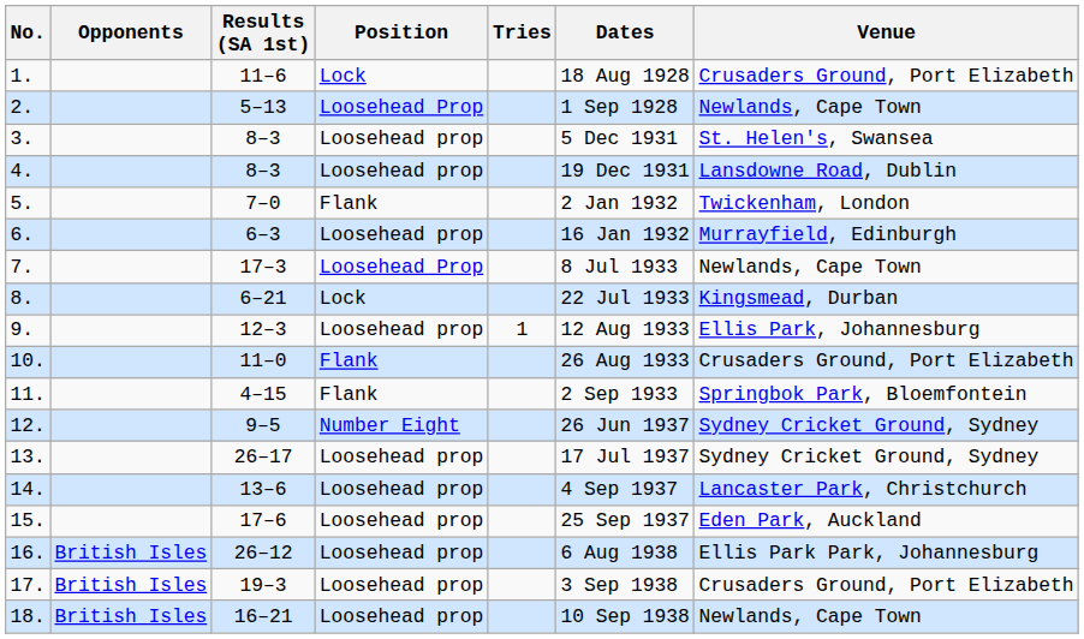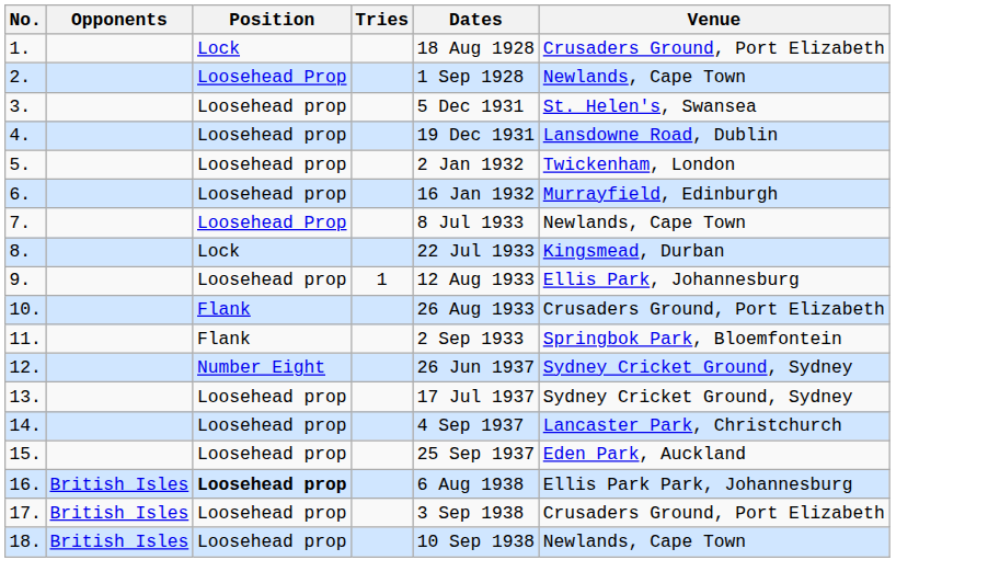- column: Results (SA 1st) | 11–6 | 5–13 | 8–3 | 8–3 | 7–0 | 6–3 | 17–3 | 6–21 | 12–3 | 11–0 | 4–15 | 9–5 | 26–17 | 13–6 | 17–6 | 26–12 | 19–3 | 16–21
5. | Position: Flank -> Loosehead prop
16. | Position: normal -> bold
